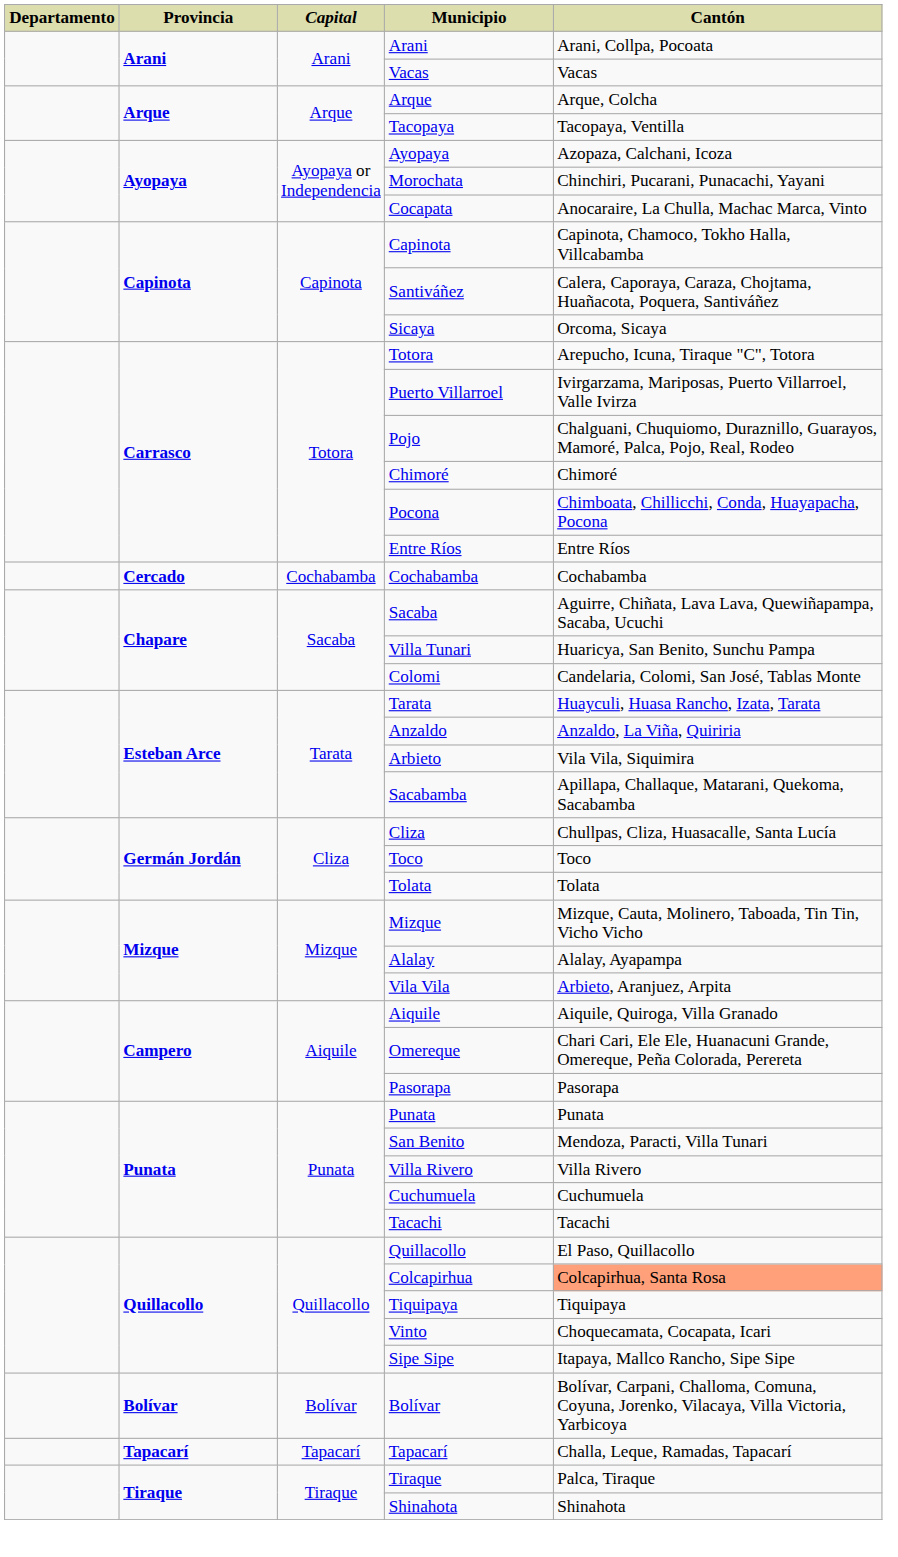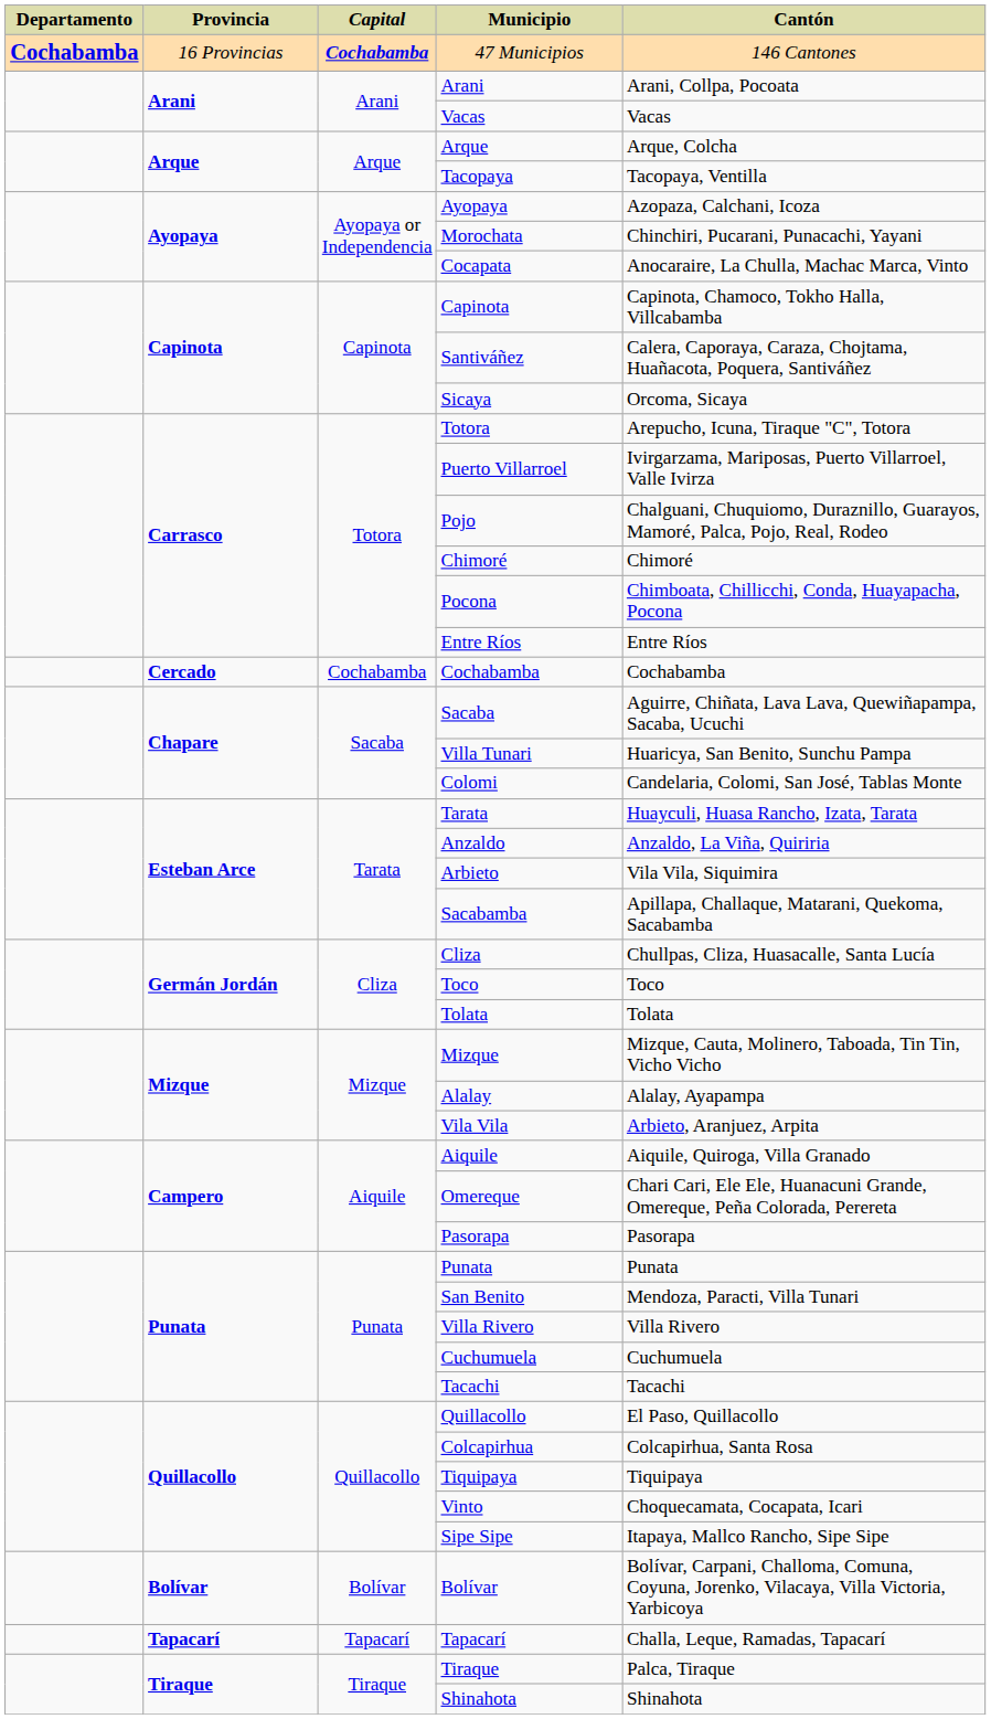+ row: Cochabamba | 16 Provincias | Cochabamba | 47 Municipios | 146 Cantones
Colcapirhua | Cantón: lightsalmon background -> no background
